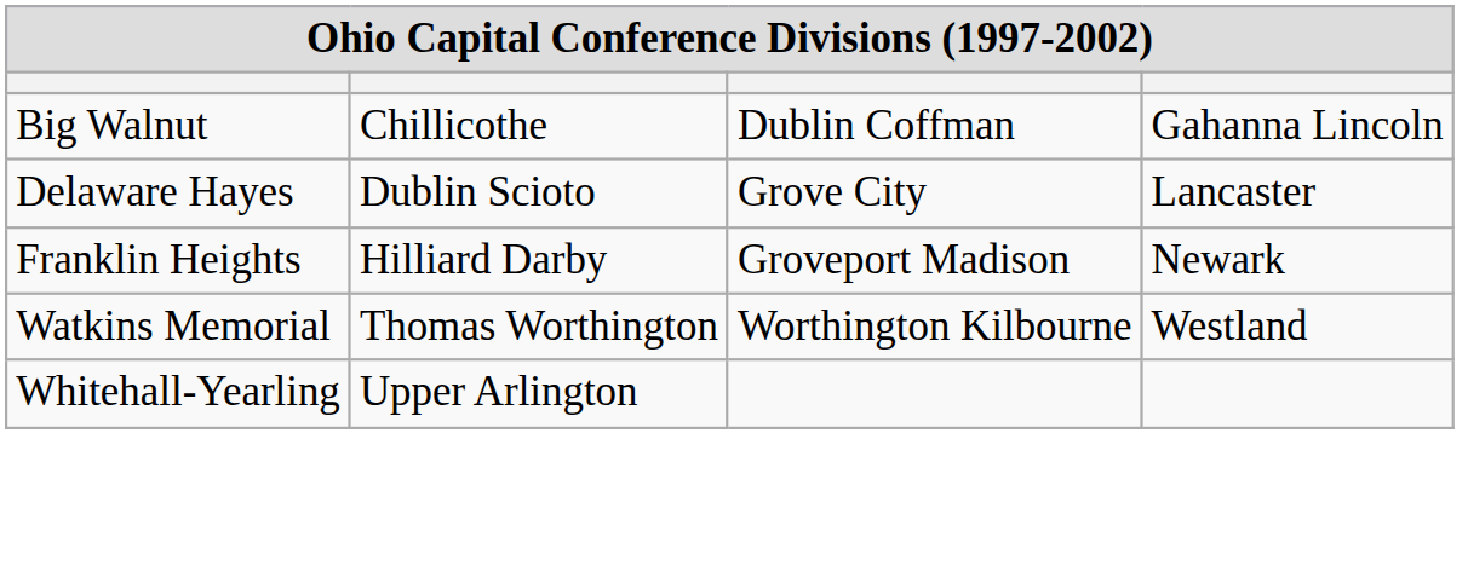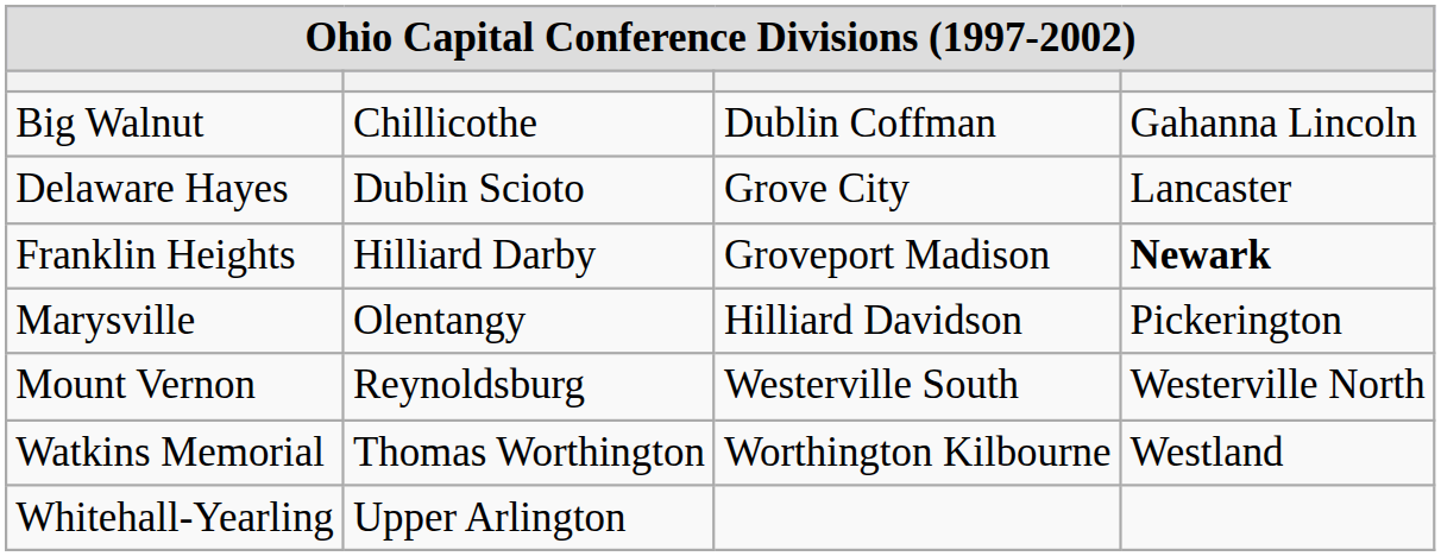Franklin Heights | column 4: normal -> bold
+ row: Marysville | Olentangy | Hilliard Davidson | Pickerington
+ row: Mount Vernon | Reynoldsburg | Westerville South | Westerville North
